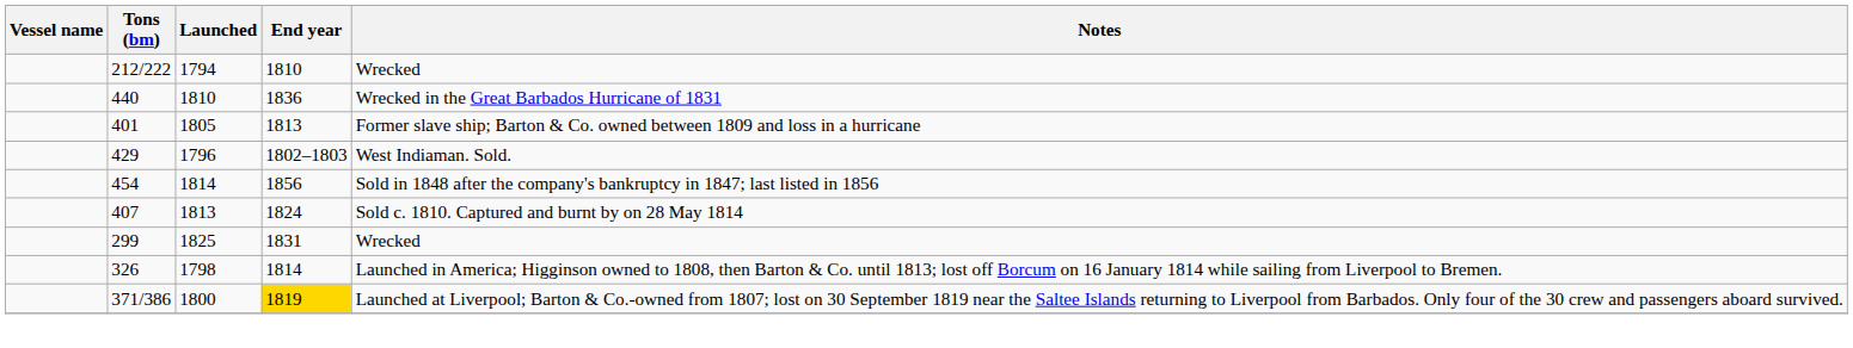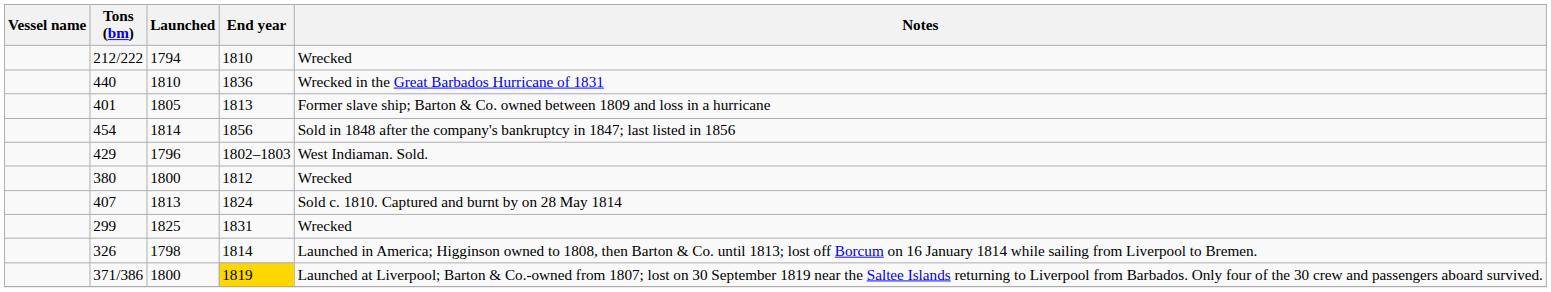rows swapped: 429 <-> 454
+ row: 380 | 1800 | 1812 | Wrecked
